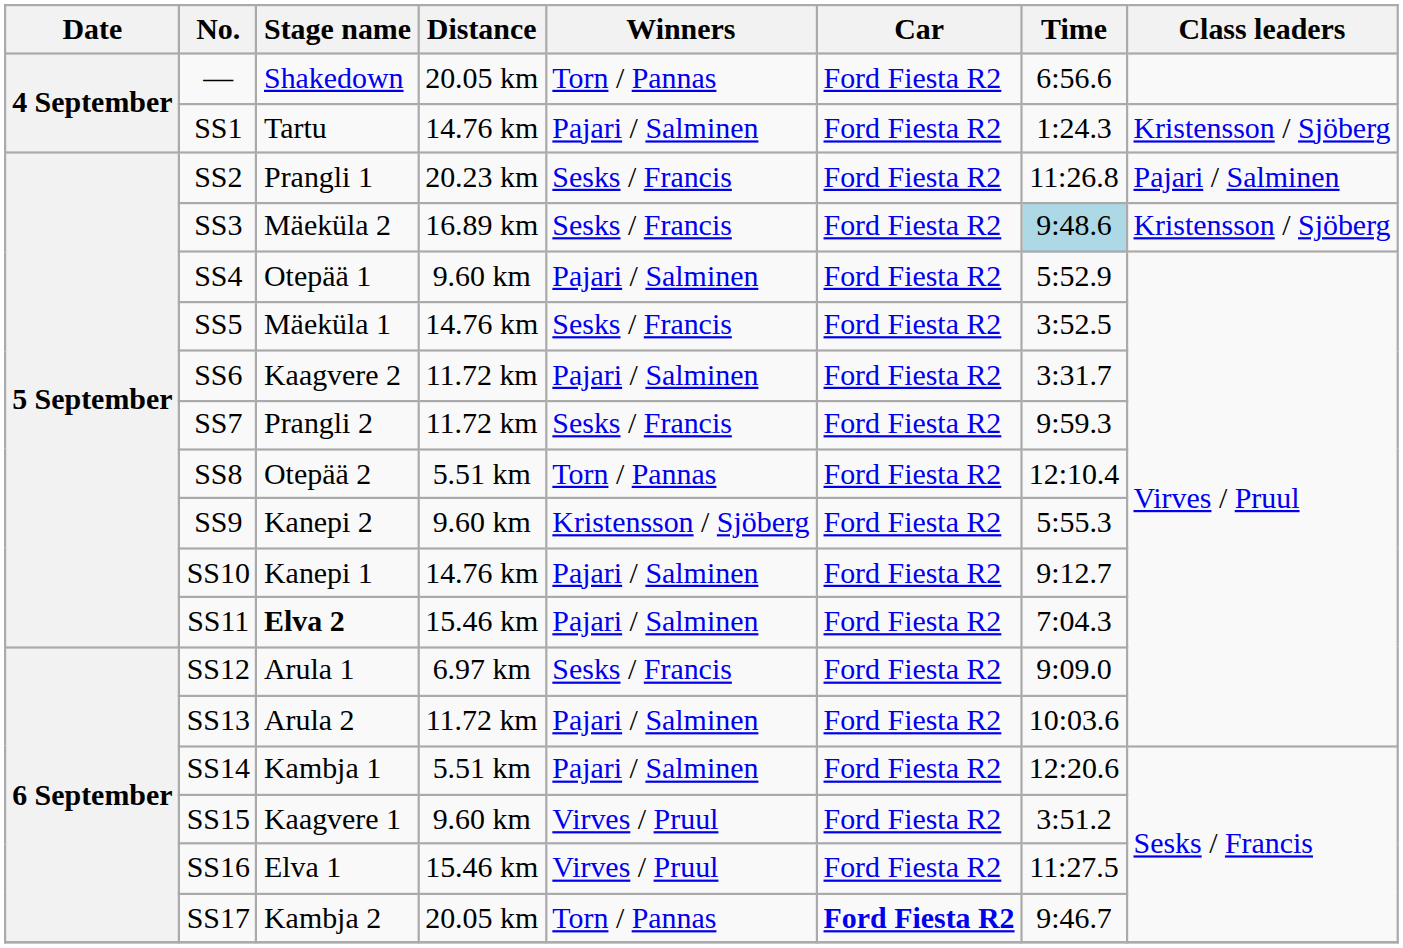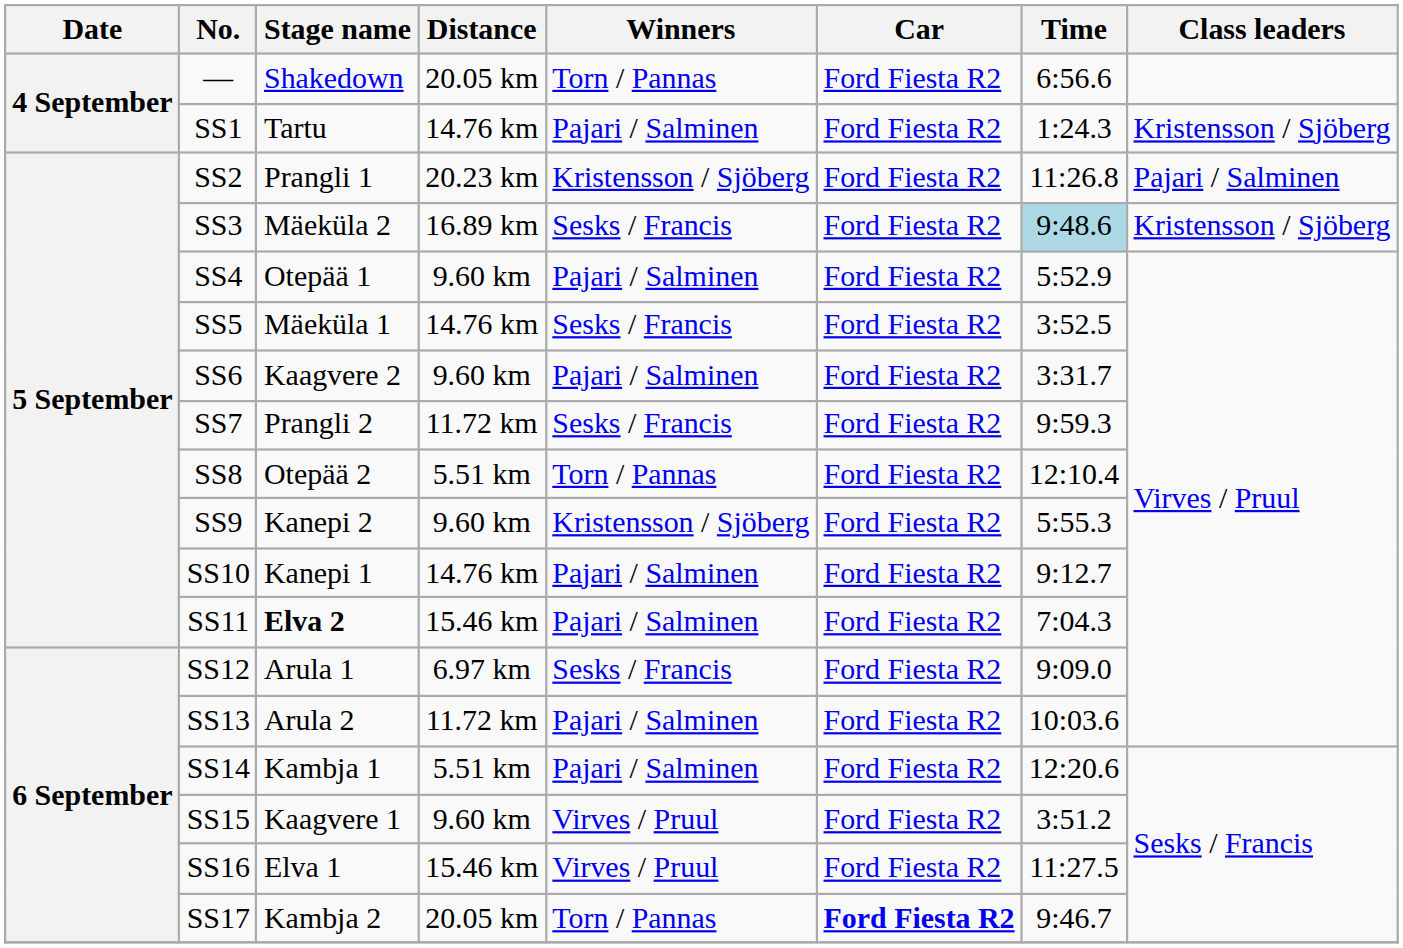SS2 | Winners: Sesks / Francis -> Kristensson / Sjöberg
SS6 | Distance: 11.72 km -> 9.60 km
